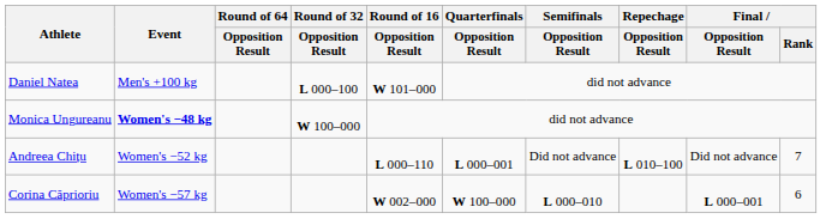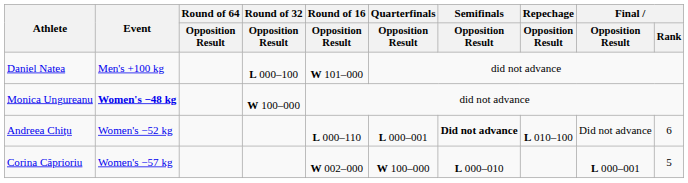Andreea Chițu | Semifinals / Opposition Result: normal -> bold
Andreea Chițu | Final / Rank: 7 -> 6
Corina Căprioriu | Final / Rank: 6 -> 5
